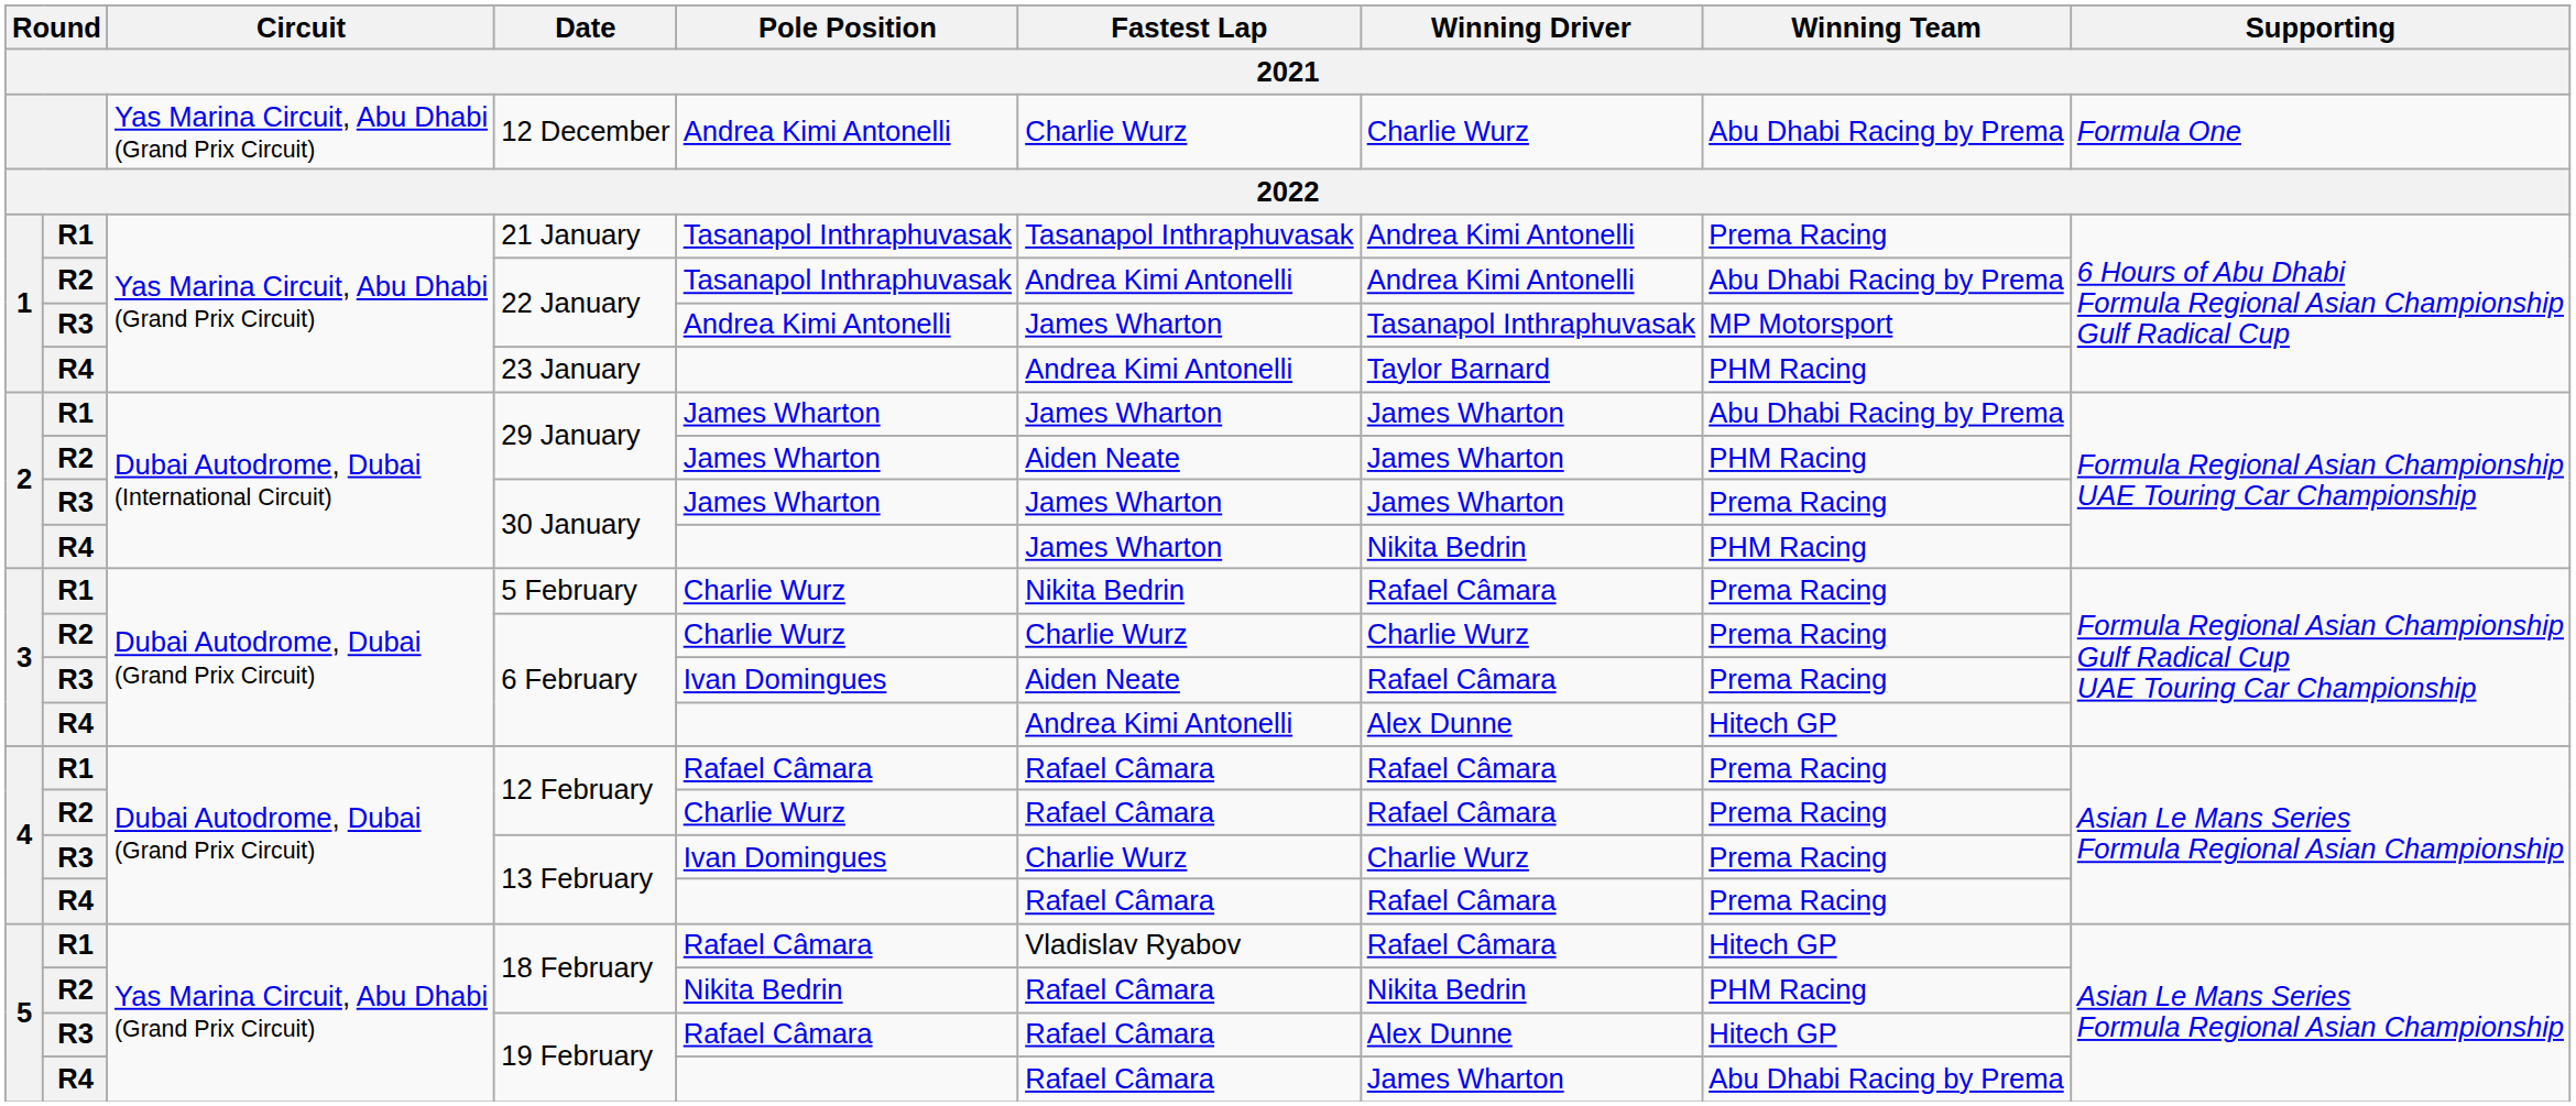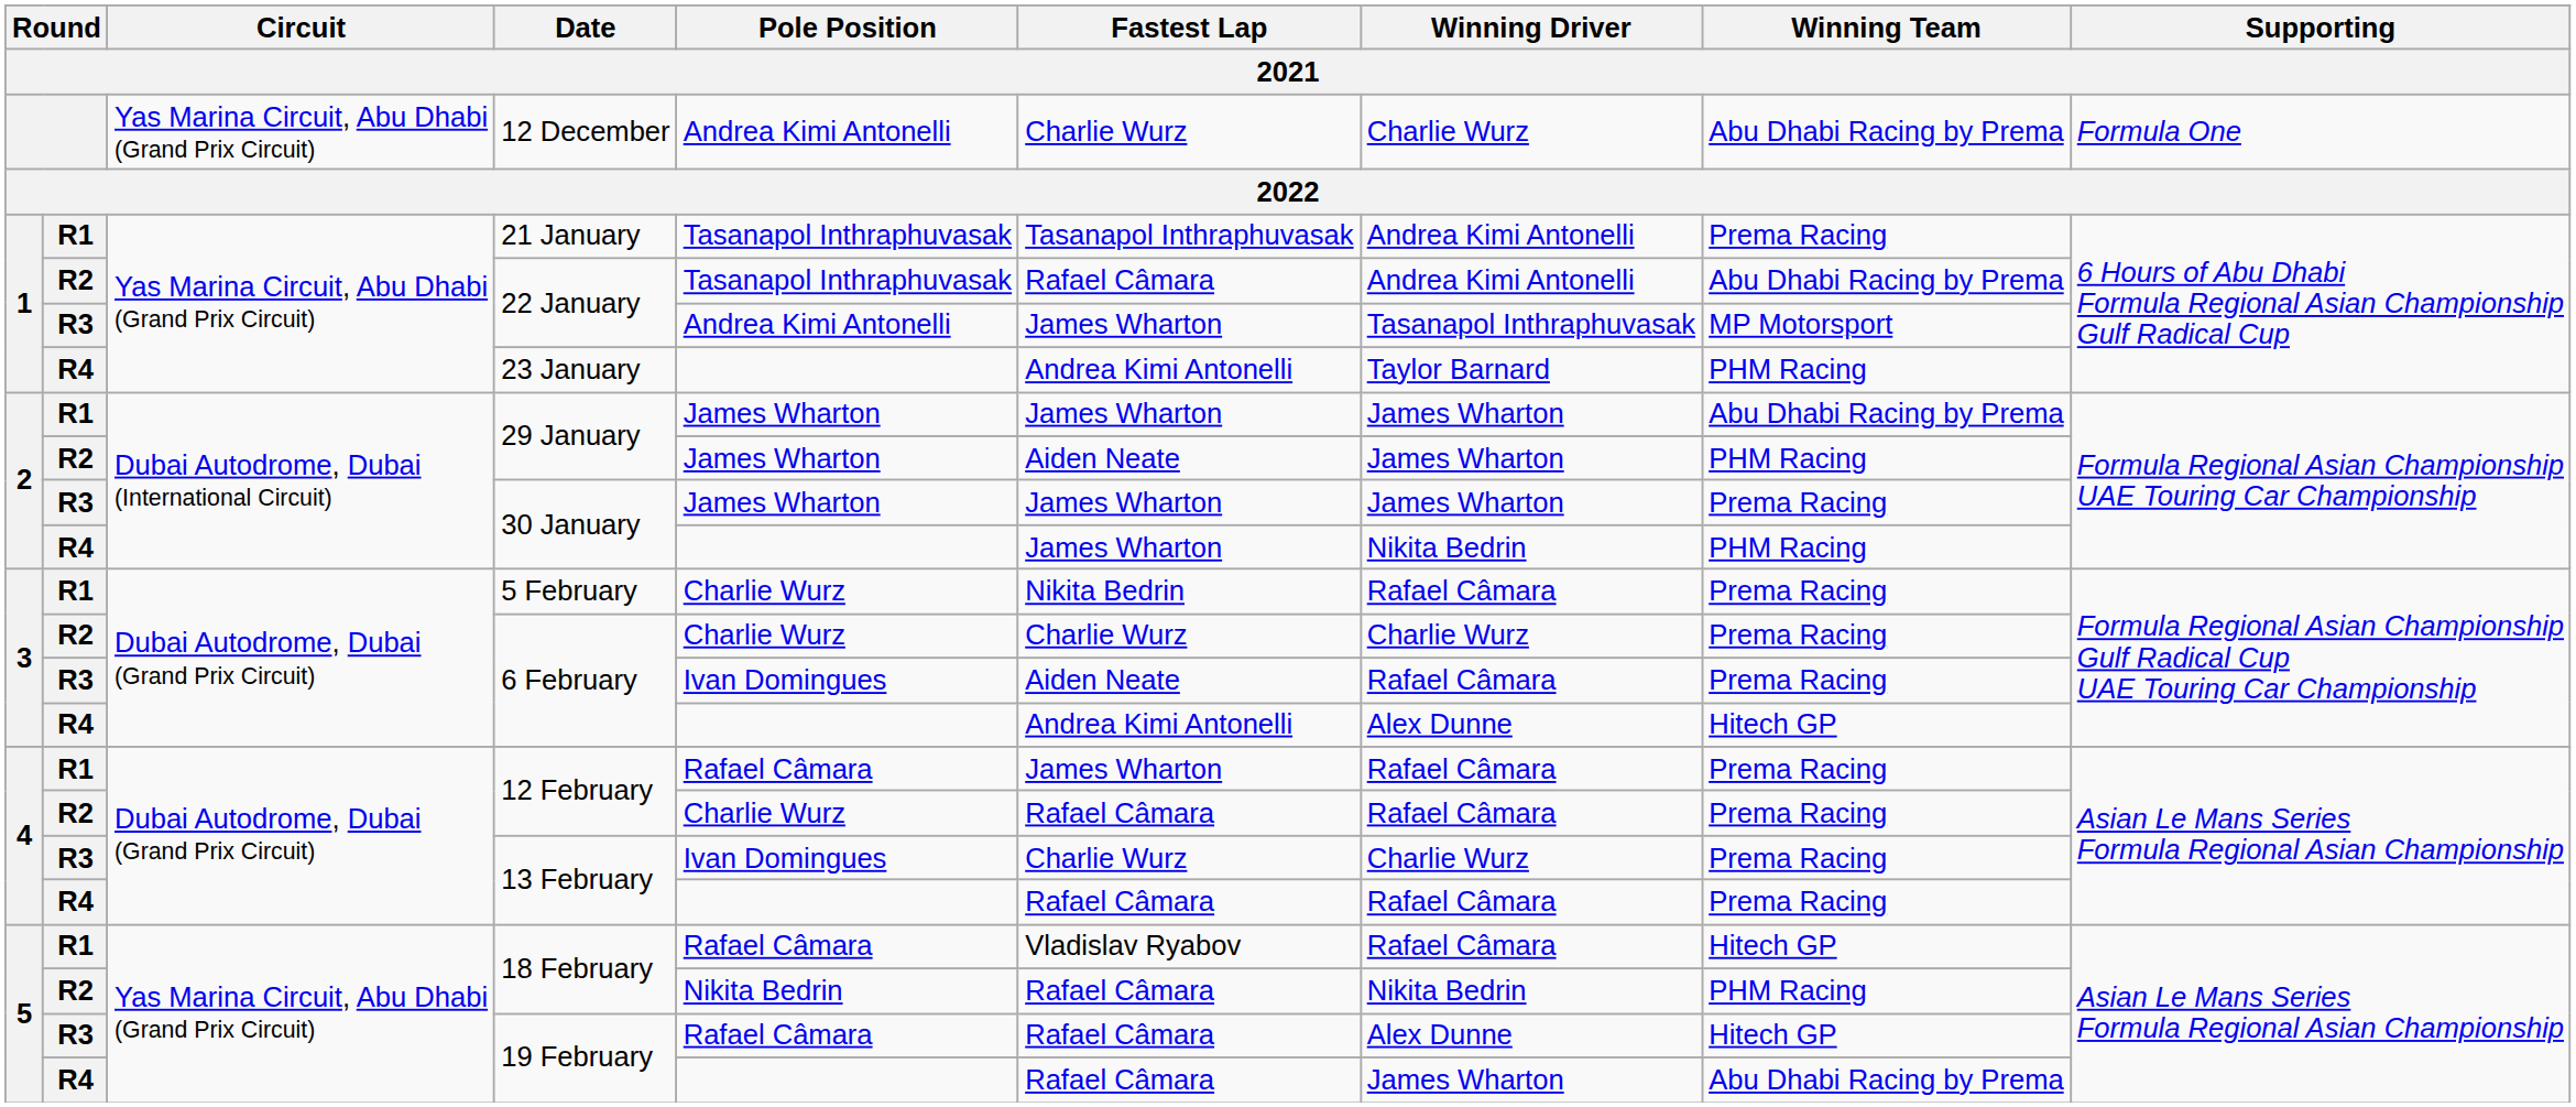R2 / 22 January | Fastest Lap: Andrea Kimi Antonelli -> Rafael Câmara
R1 / 12 February | Fastest Lap: Rafael Câmara -> James Wharton
